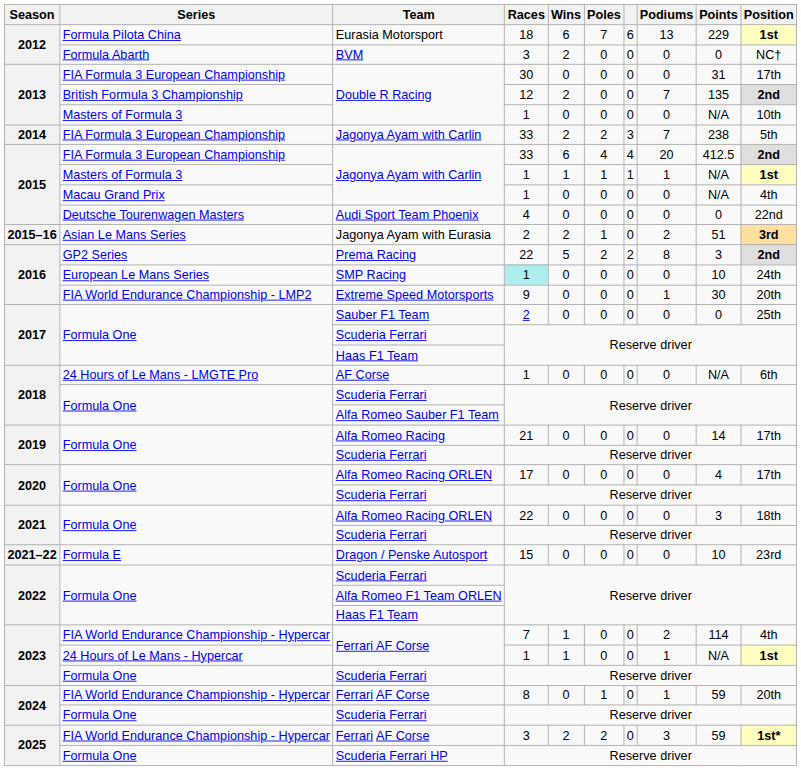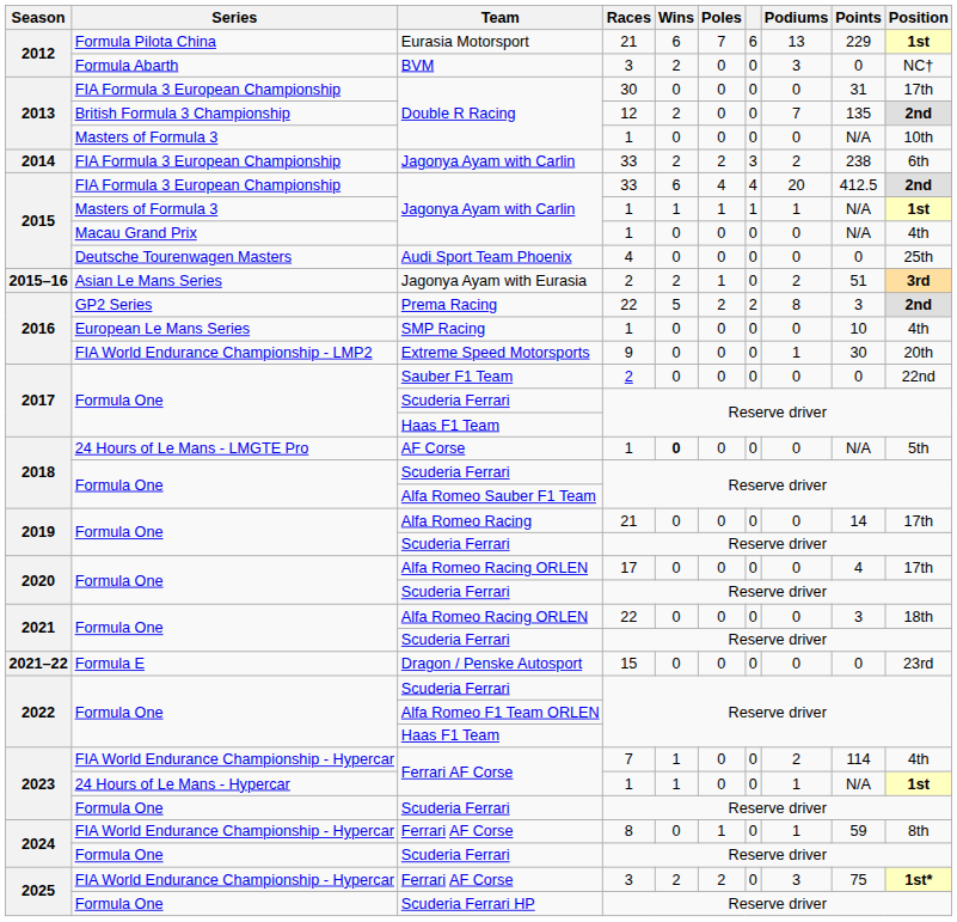Eurasia Motorsport | Races: 18 -> 21
BVM | Podiums: 0 -> 3
2014 / Jagonya Ayam with Carlin | Podiums: 7 -> 2
2014 / Jagonya Ayam with Carlin | Position: 5th -> 6th
Audi Sport Team Phoenix | Position: 22nd -> 25th
SMP Racing | Races: paleturquoise background -> no background
SMP Racing | Position: 24th -> 4th
Sauber F1 Team | Position: 25th -> 22nd
AF Corse | Wins: normal -> bold
AF Corse | Position: 6th -> 5th
Dragon / Penske Autosport | Points: 10 -> 0
2024 / Ferrari AF Corse | Position: 20th -> 8th
2025 / Ferrari AF Corse | Points: 59 -> 75
